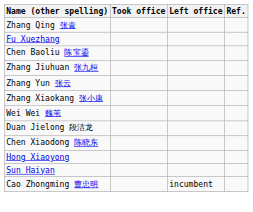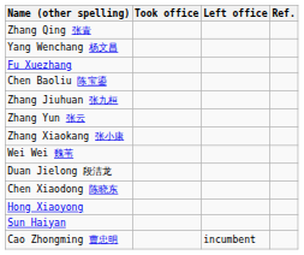+ row: Yang Wenchang 杨文昌
